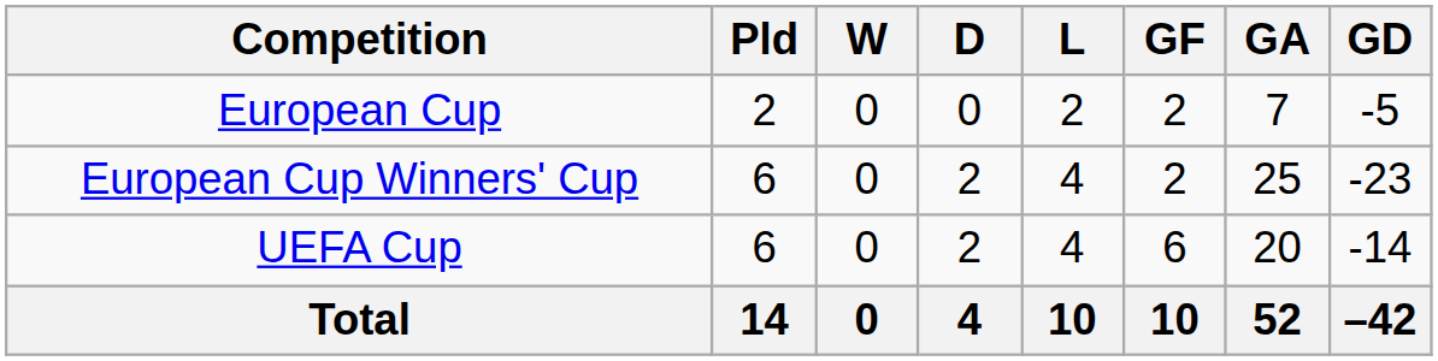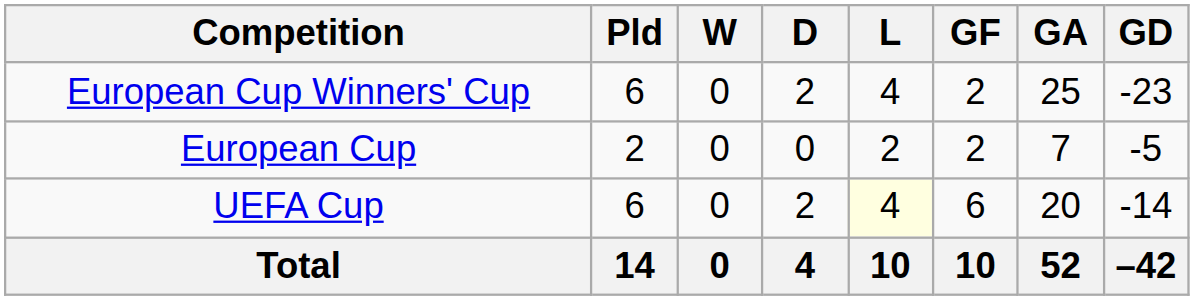rows swapped: European Cup <-> European Cup Winners' Cup
UEFA Cup | L: no background -> lightyellow background
